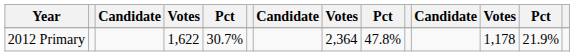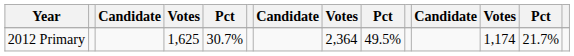2012 Primary | column 4: 1,622 -> 1,625
2012 Primary | column 9: 47.8% -> 49.5%
2012 Primary | column 12: 1,178 -> 1,174
2012 Primary | column 13: 21.9% -> 21.7%
